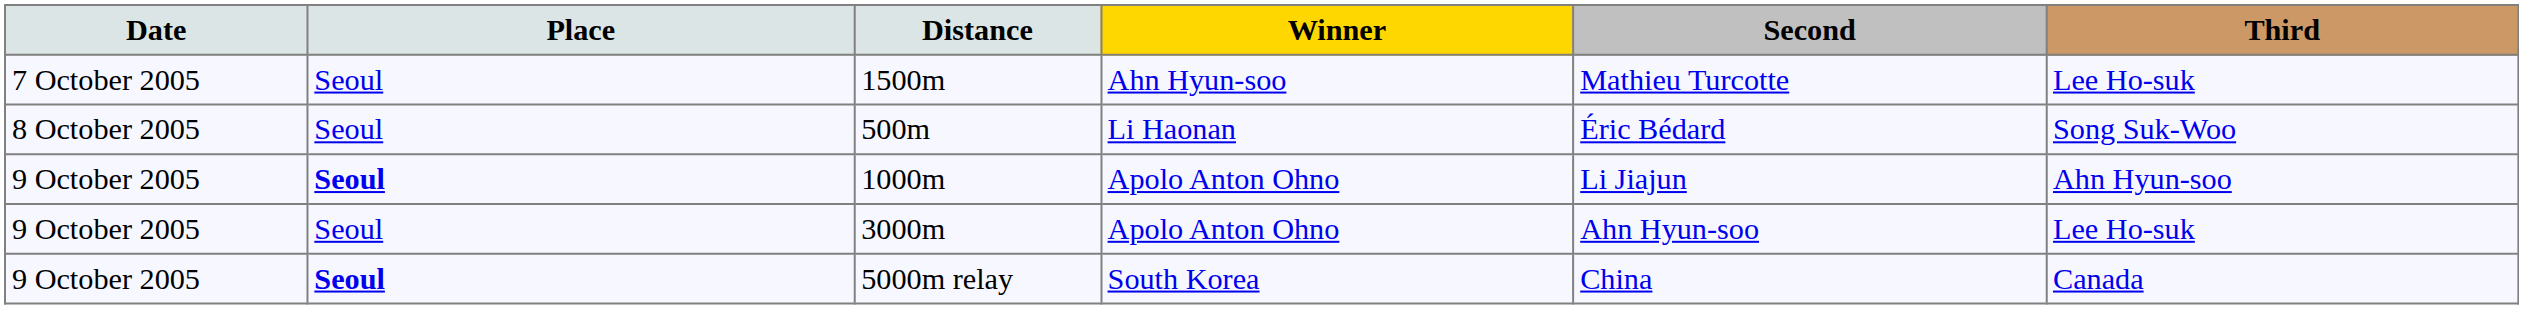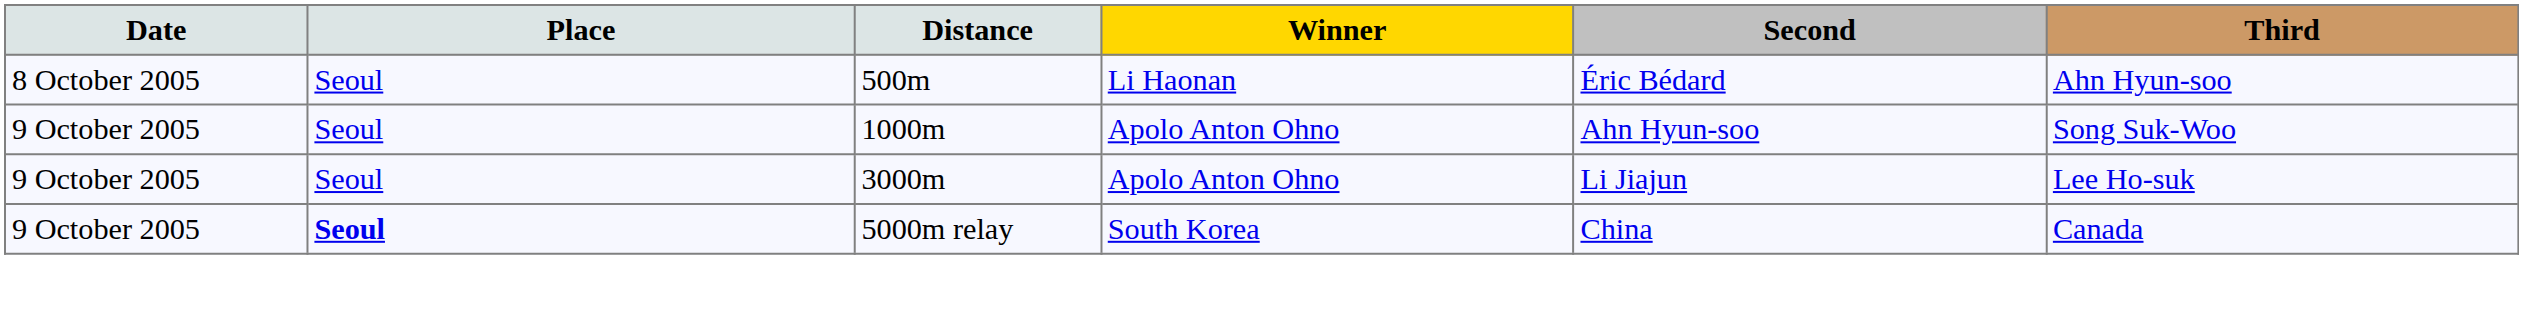- row: 7 October 2005 | Seoul | 1500m | Ahn Hyun-soo | Mathieu Turcotte | Lee Ho-suk
500m | Third: Song Suk-Woo -> Ahn Hyun-soo
1000m | Place: bold -> normal
1000m | Second: Li Jiajun -> Ahn Hyun-soo
1000m | Third: Ahn Hyun-soo -> Song Suk-Woo
3000m | Second: Ahn Hyun-soo -> Li Jiajun
